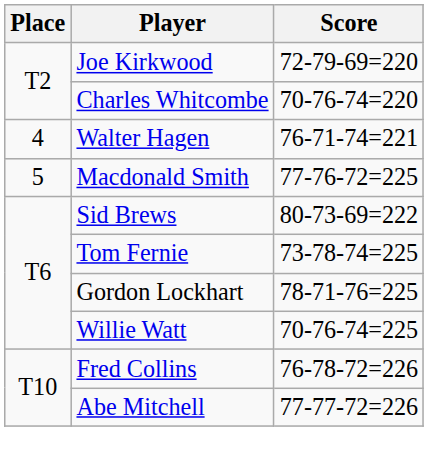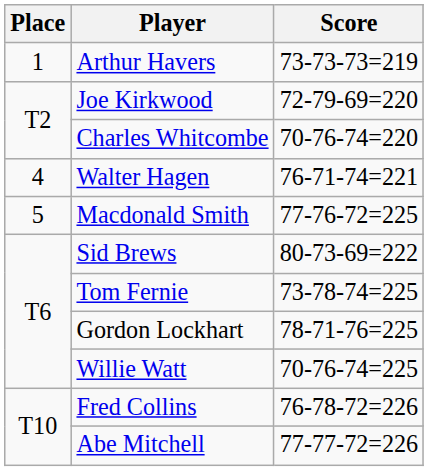+ row: 1 | Arthur Havers | 73-73-73=219
